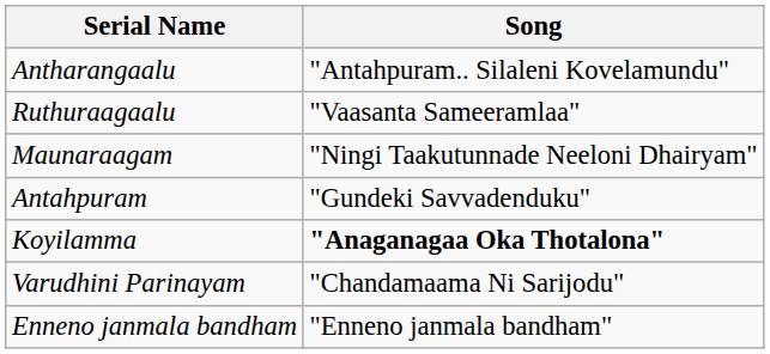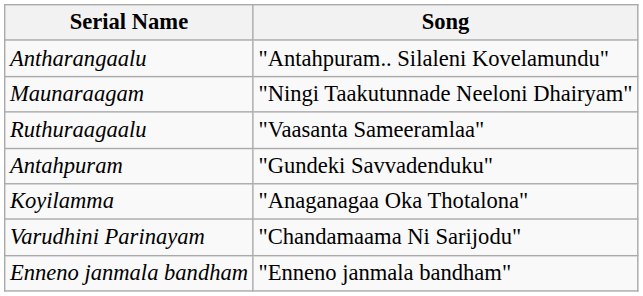rows swapped: Ruthuraagaalu <-> Maunaraagam
Koyilamma | Song: bold -> normal
